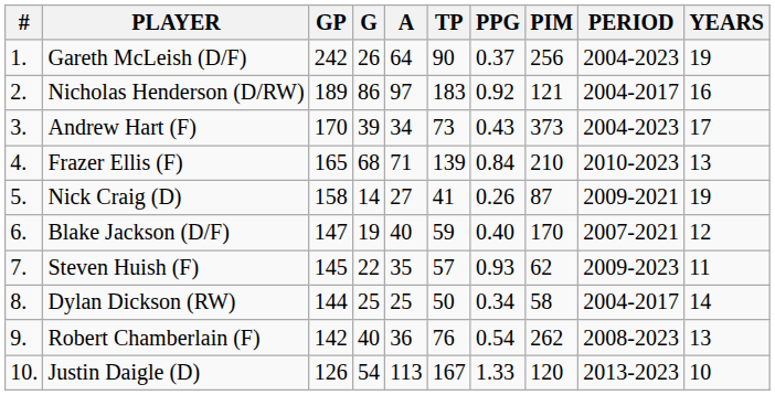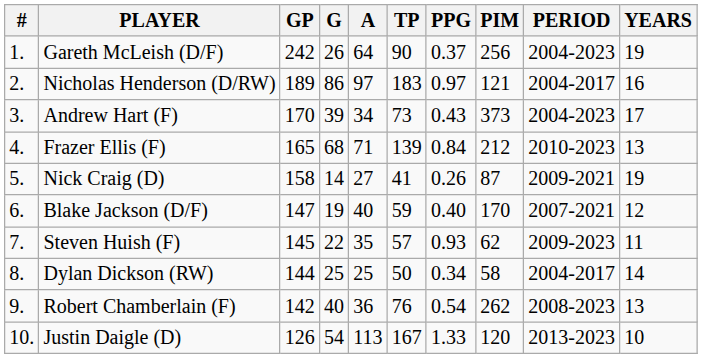Nicholas Henderson (D/RW) | PPG: 0.92 -> 0.97
Frazer Ellis (F) | PIM: 210 -> 212
